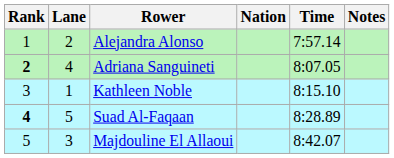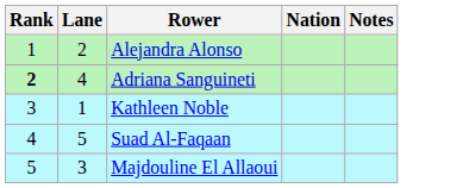- column: Time | 7:57.14 | 8:07.05 | 8:15.10 | 8:28.89 | 8:42.07
Suad Al-Faqaan | Rank: bold -> normal
